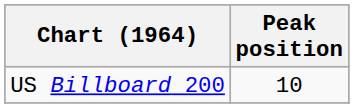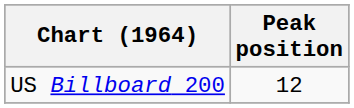US Billboard 200 | Peak position: 10 -> 12
